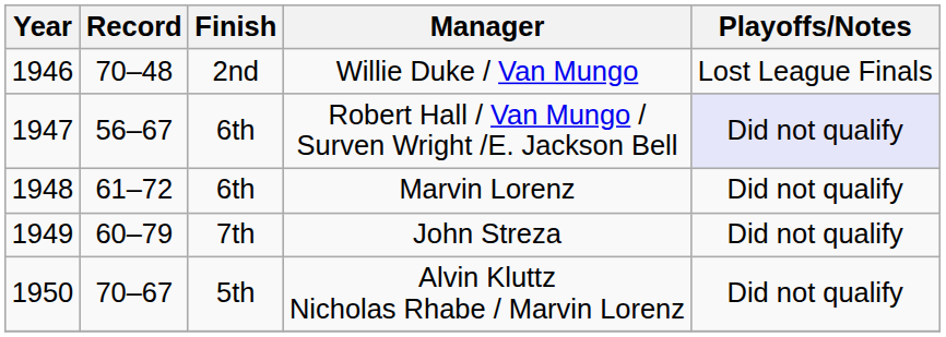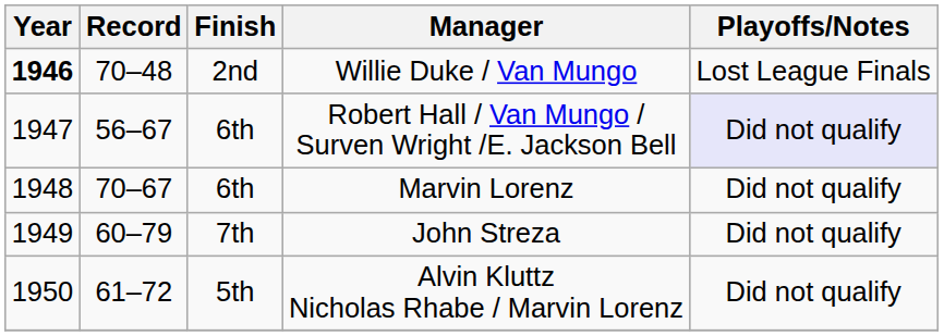Willie Duke / Van Mungo | Year: normal -> bold
Marvin Lorenz | Record: 61–72 -> 70–67
Alvin Kluttz Nicholas Rhabe / Marvin Lorenz | Record: 70–67 -> 61–72
